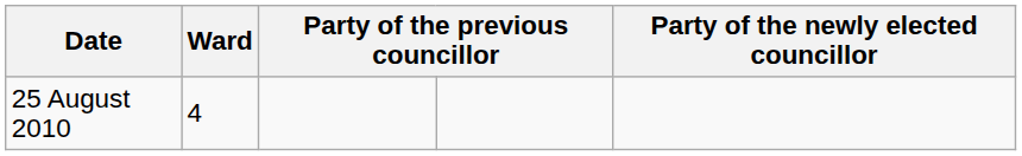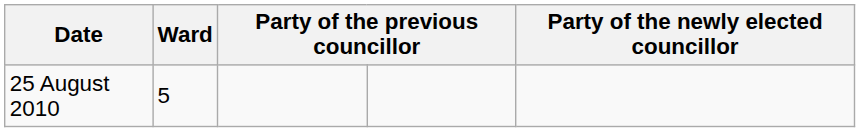25 August 2010 | Ward: 4 -> 5
